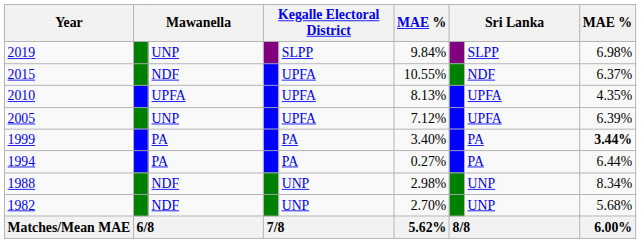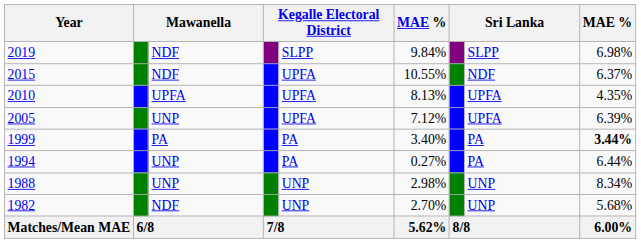2019 | column 3: UNP -> NDF
1994 | column 3: PA -> UNP
1988 | column 3: NDF -> UNP
